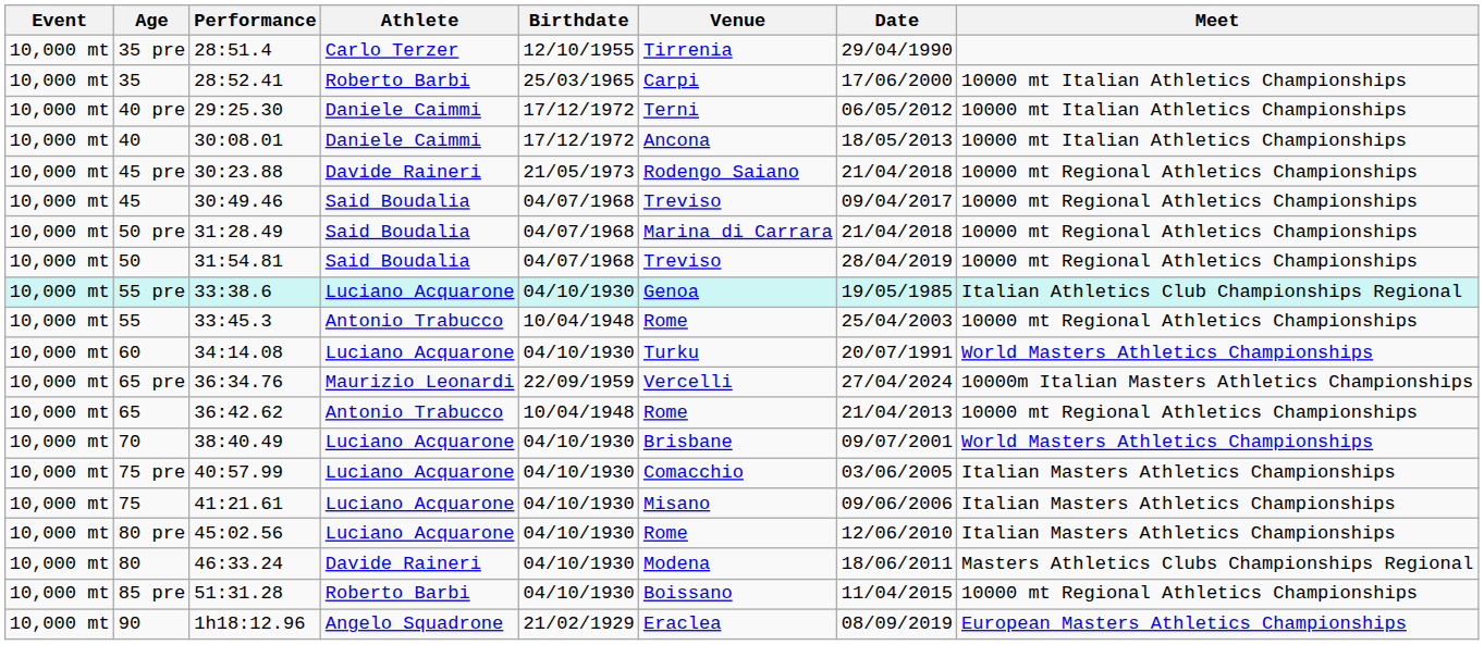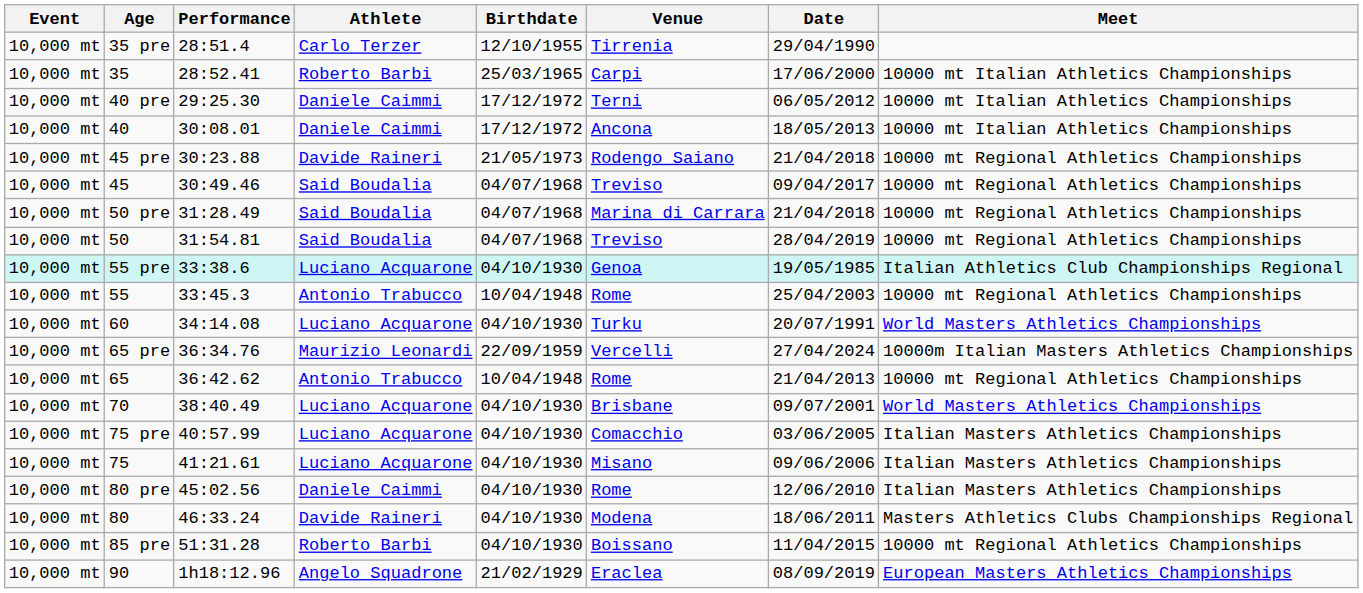80 pre | Athlete: Luciano Acquarone -> Daniele Caimmi
